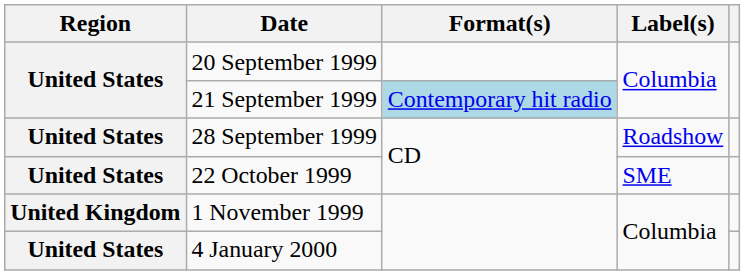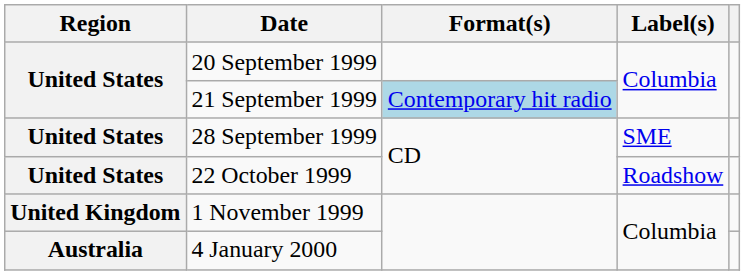28 September 1999 | Label(s): Roadshow -> SME
22 October 1999 | Label(s): SME -> Roadshow
4 January 2000 | Region: United States -> Australia
